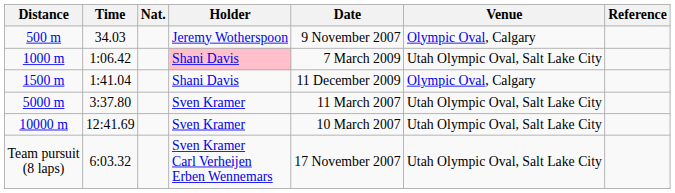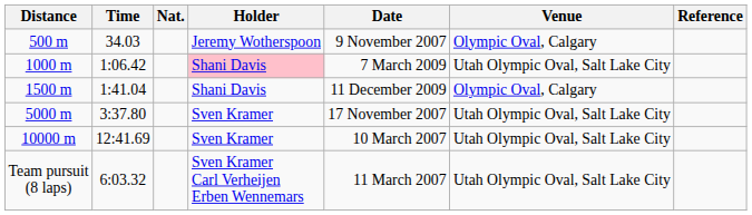5000 m | Date: 11 March 2007 -> 17 November 2007
Team pursuit (8 laps) | Date: 17 November 2007 -> 11 March 2007
